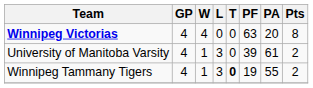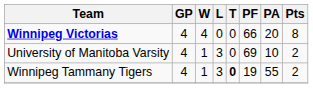Winnipeg Victorias | PF: 63 -> 66
University of Manitoba Varsity | PF: 39 -> 69
University of Manitoba Varsity | PA: 61 -> 10
